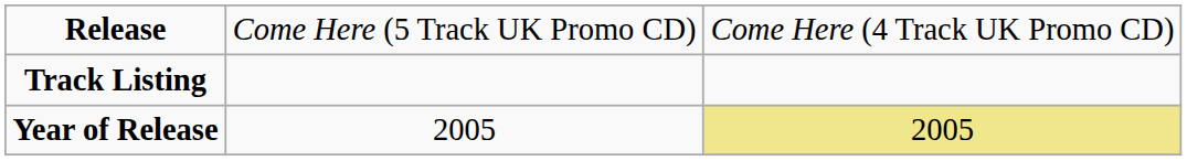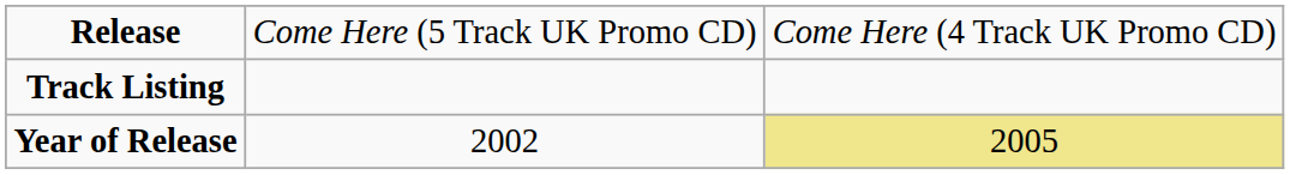Year of Release | column 2: 2005 -> 2002
